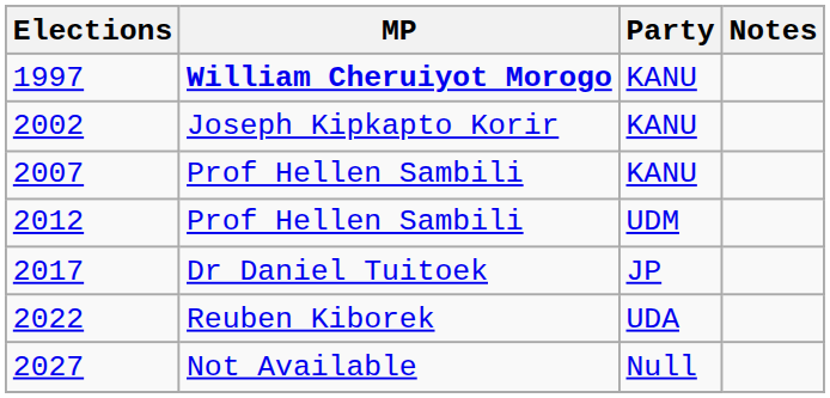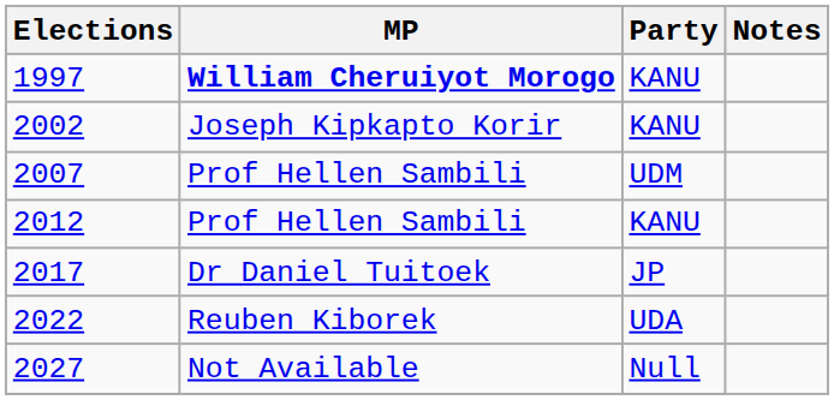2007 | Party: KANU -> UDM
2012 | Party: UDM -> KANU
